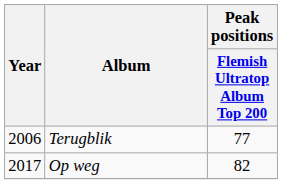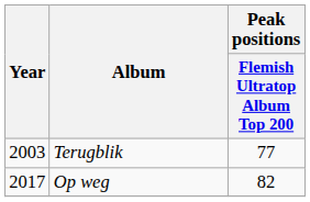Terugblik | Year: 2006 -> 2003
